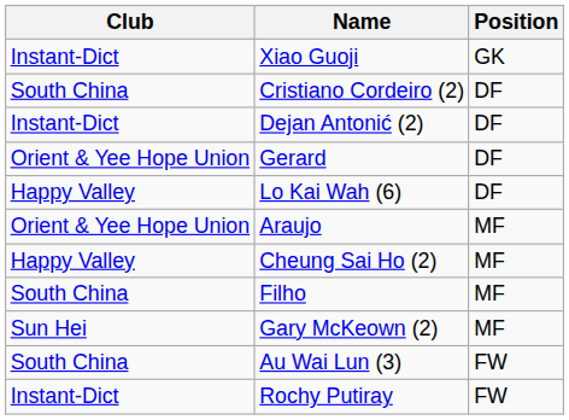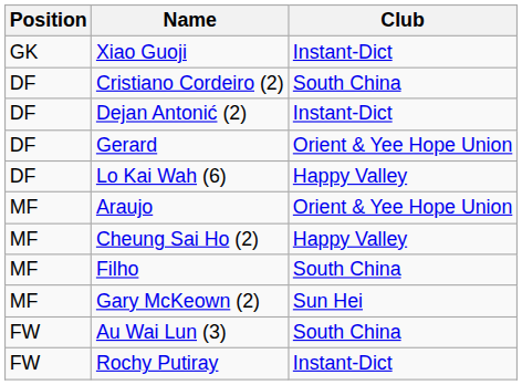columns swapped: Position <-> Club
